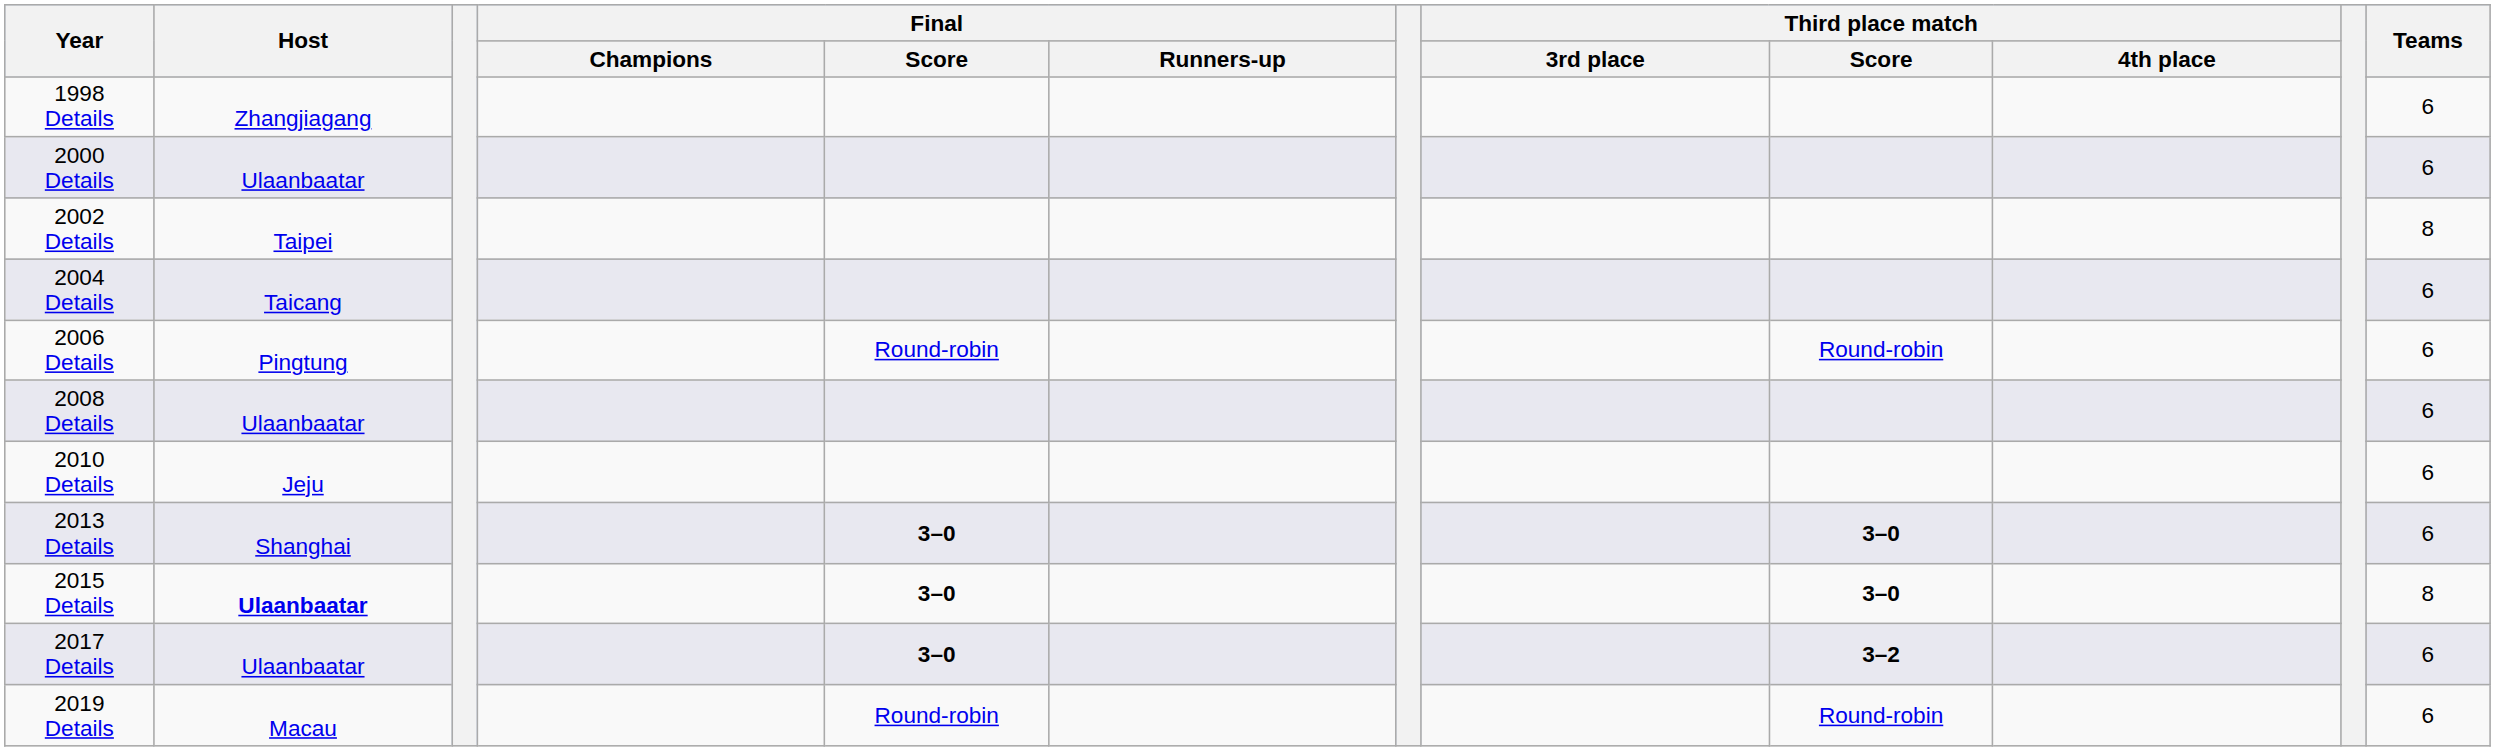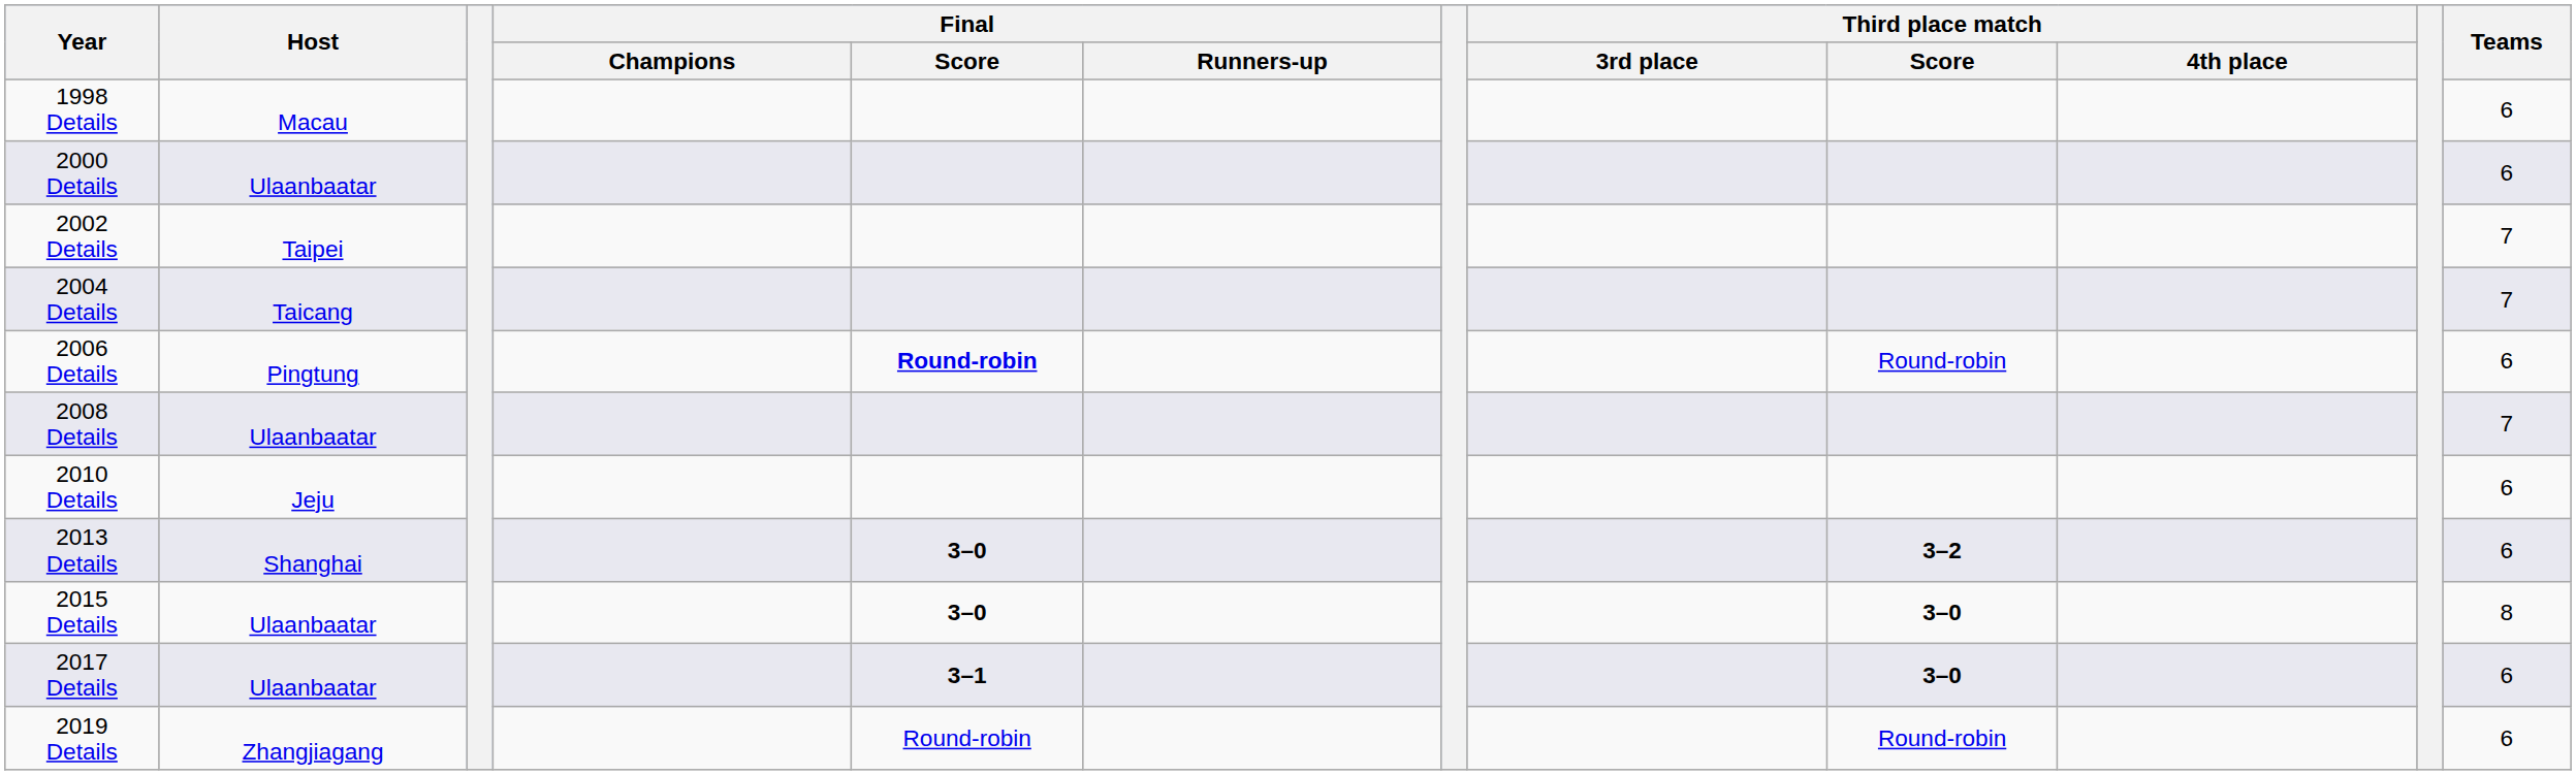1998 Details | Host: Zhangjiagang -> Macau
2002 Details | Teams: 8 -> 7
2004 Details | Teams: 6 -> 7
2006 Details | Final / Score: normal -> bold
2008 Details | Teams: 6 -> 7
2013 Details | Third place match / Score: 3–0 -> 3–2
2015 Details | Host: bold -> normal
2017 Details | Final / Score: 3–0 -> 3–1
2017 Details | Third place match / Score: 3–2 -> 3–0
2019 Details | Host: Macau -> Zhangjiagang
